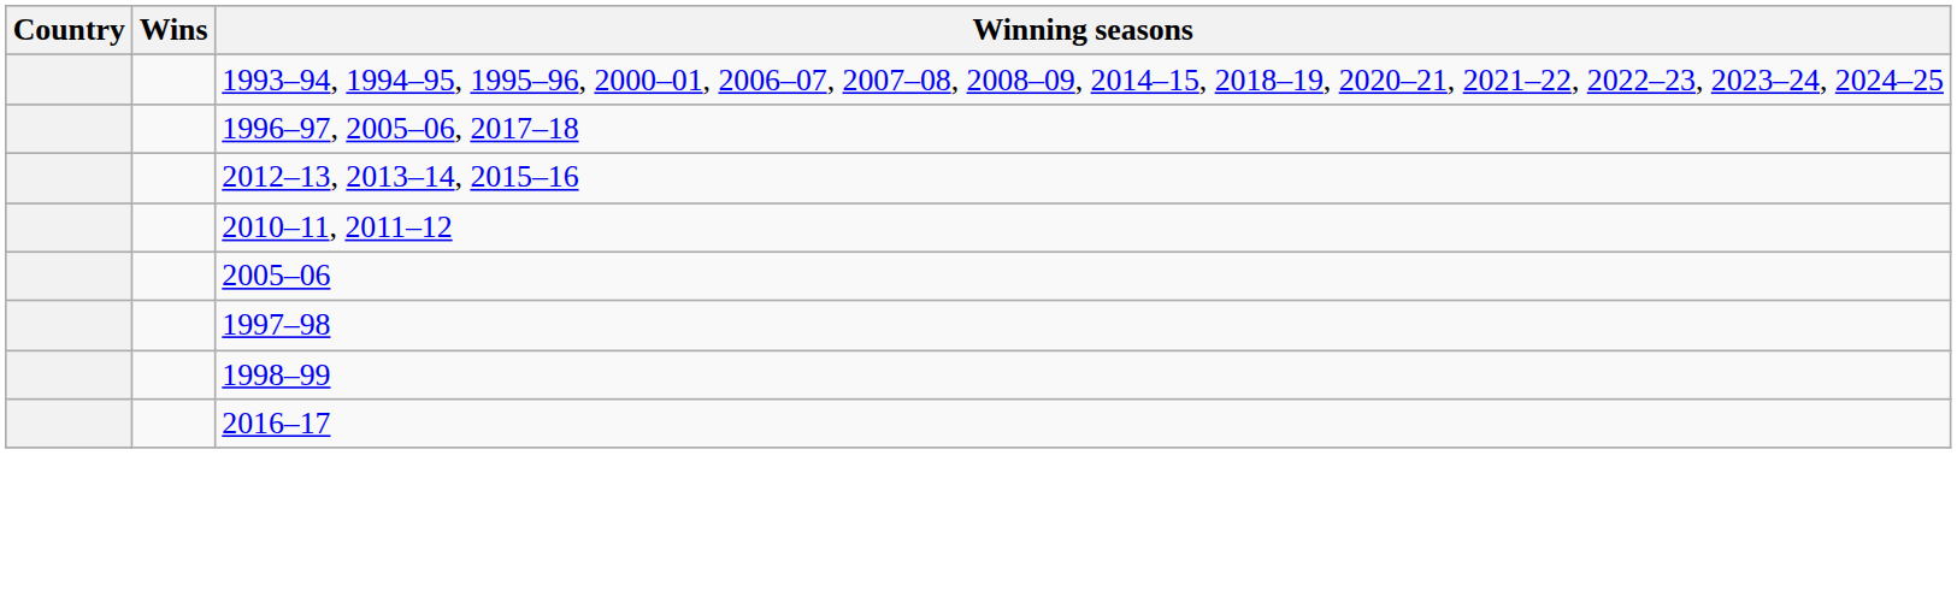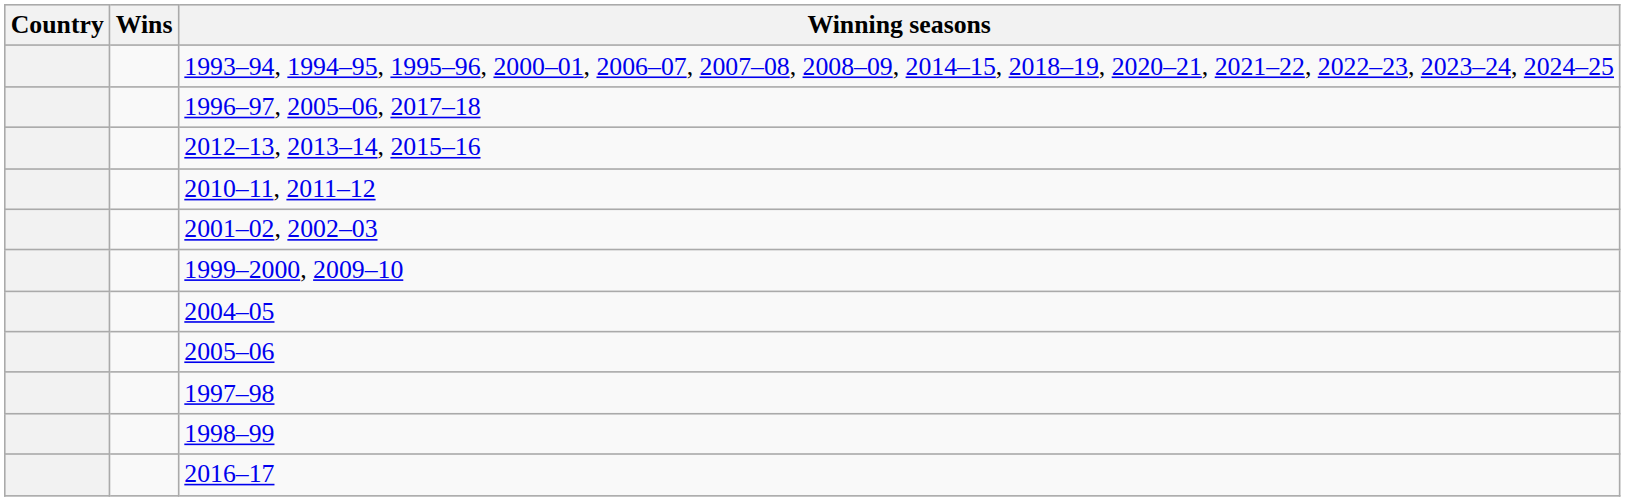+ row: 2001–02, 2002–03
+ row: 1999–2000, 2009–10
+ row: 2004–05
